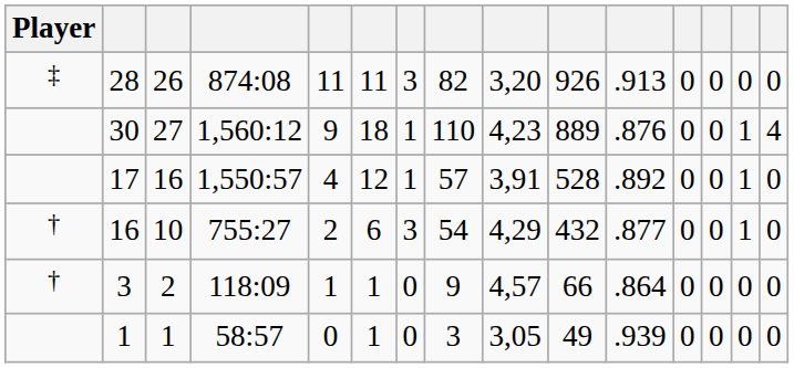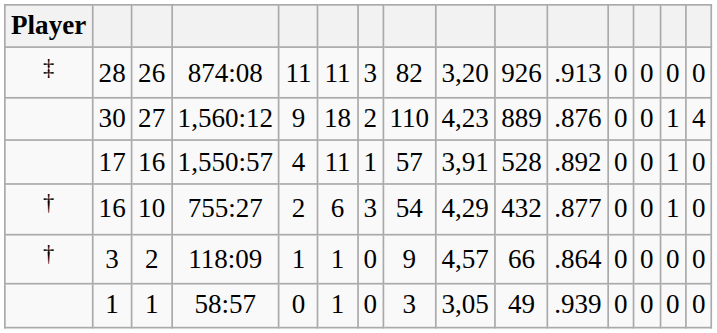30 | column 7: 1 -> 2
17 | column 6: 12 -> 11
